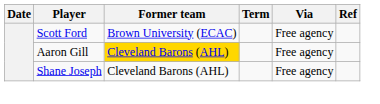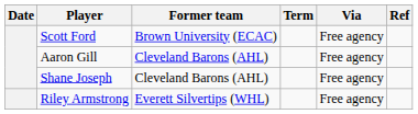Aaron Gill | Former team: gold background -> no background
+ row: Riley Armstrong | Everett Silvertips (WHL) | Free agency
